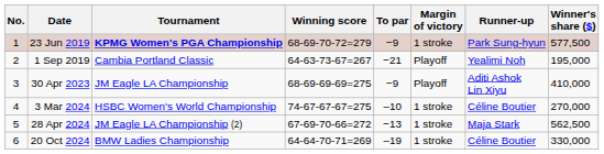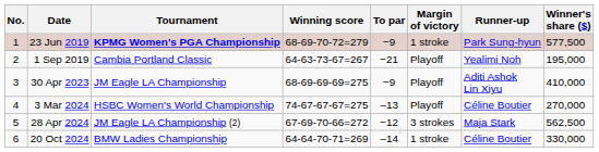3 Mar 2024 | To par: –10 -> –13
3 Mar 2024 | Margin of victory: 1 stroke -> Playoff
28 Apr 2024 | To par: −13 -> −12
28 Apr 2024 | Margin of victory: 1 stroke -> 3 strokes
20 Oct 2024 | To par: –19 -> –14
